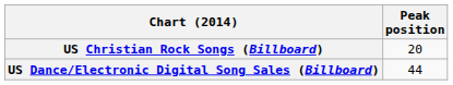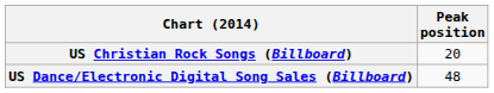US Dance/Electronic Digital Song Sales (Billboard) | Peak position: 44 -> 48
